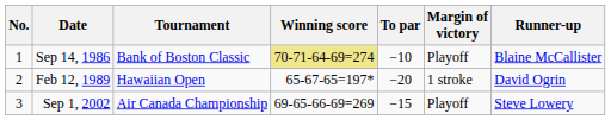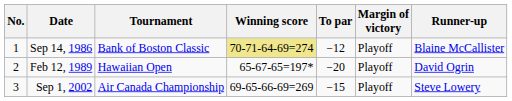Sep 14, 1986 | To par: −10 -> −12
Feb 12, 1989 | Margin of victory: 1 stroke -> Playoff
